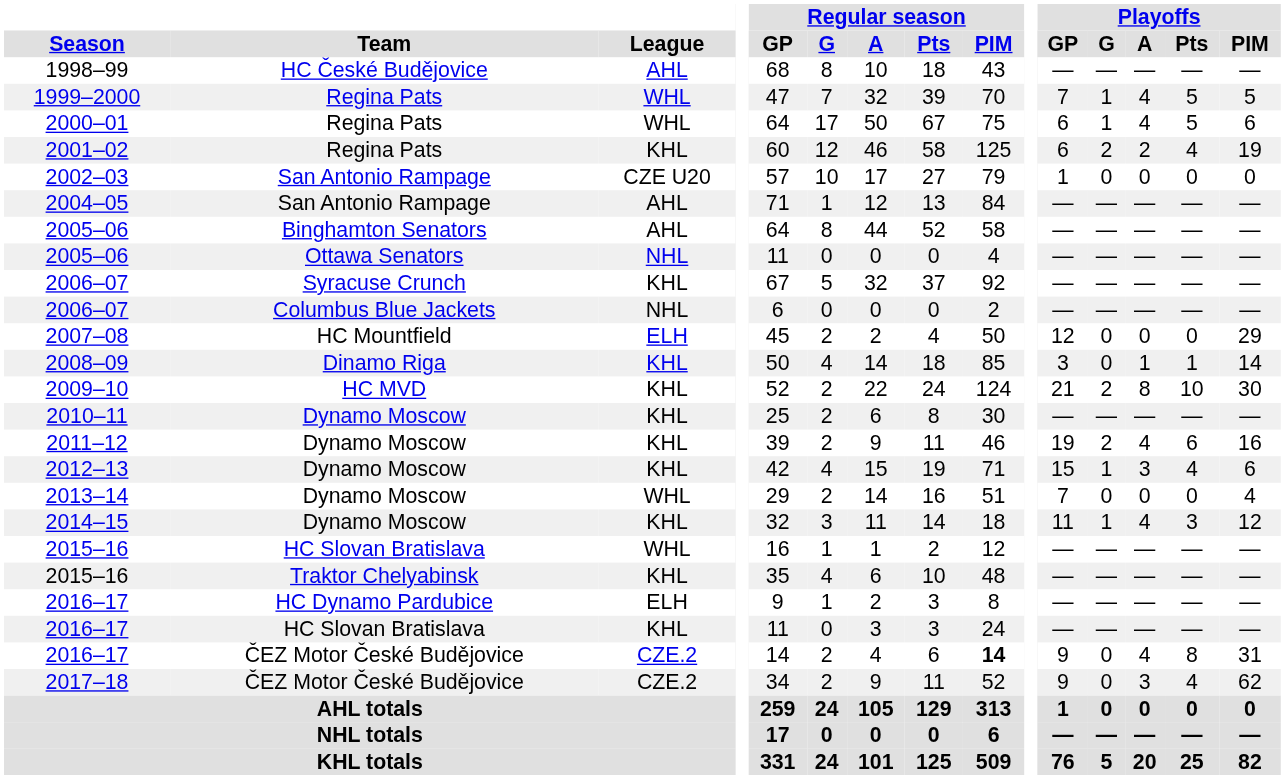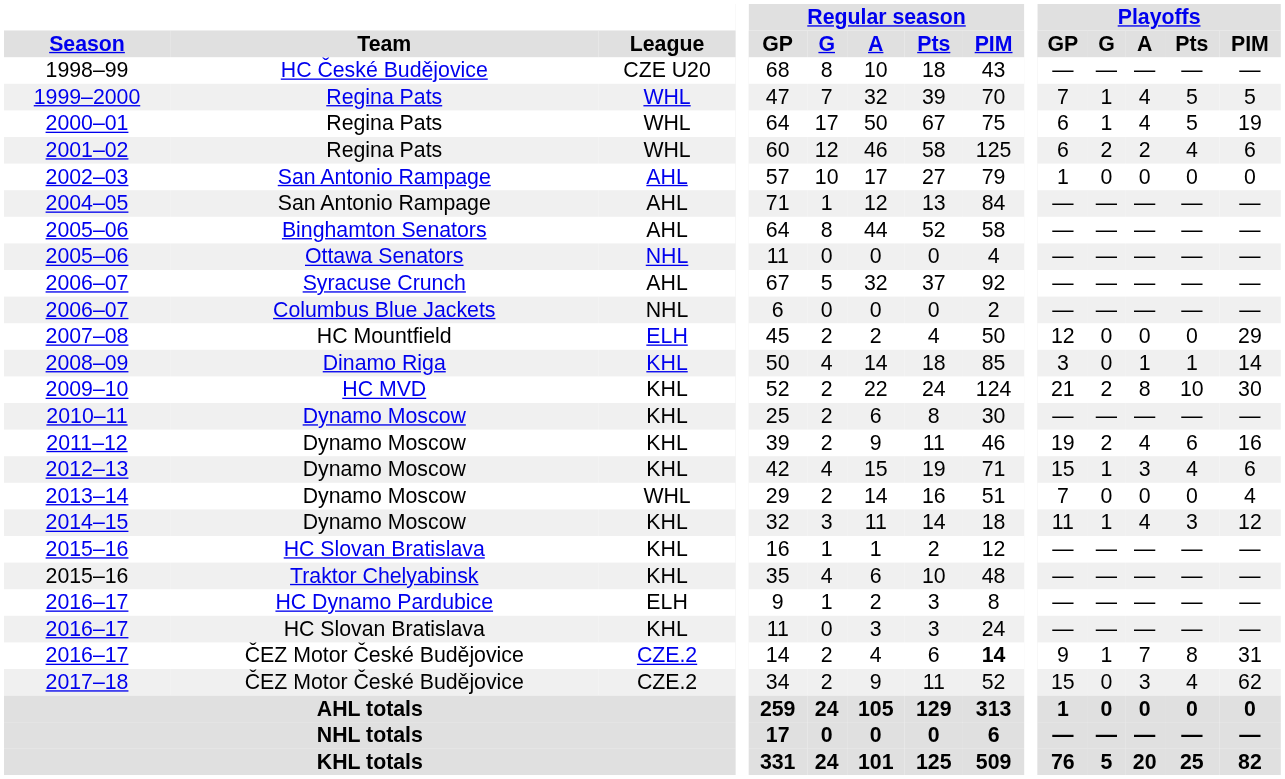1998–99 | League: AHL -> CZE U20
2000–01 | Playoffs / PIM: 6 -> 19
2001–02 | League: KHL -> WHL
2001–02 | Playoffs / PIM: 19 -> 6
2002–03 | League: CZE U20 -> AHL
2006–07 / Syracuse Crunch | League: KHL -> AHL
2015–16 / HC Slovan Bratislava | League: WHL -> KHL
2016–17 / ČEZ Motor České Budějovice | Playoffs / G: 0 -> 1
2016–17 / ČEZ Motor České Budějovice | Playoffs / A: 4 -> 7
2017–18 | Playoffs / GP: 9 -> 15
